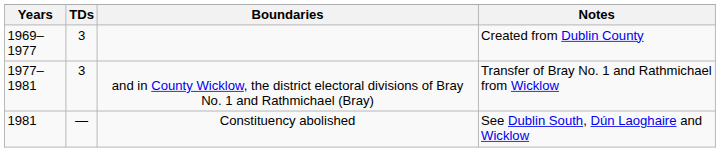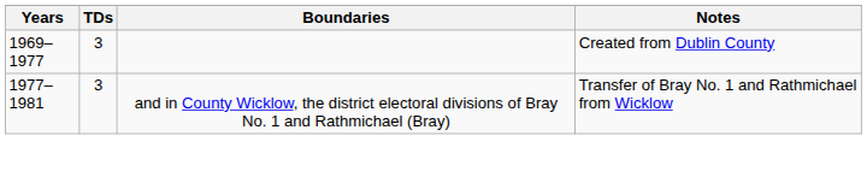- row: 1981 | — | Constituency abolished | See Dublin South, Dún Laoghaire and Wicklow
